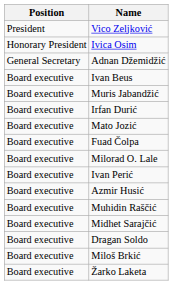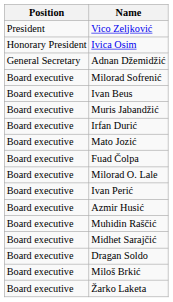+ row: Board executive | Milorad Sofrenić
